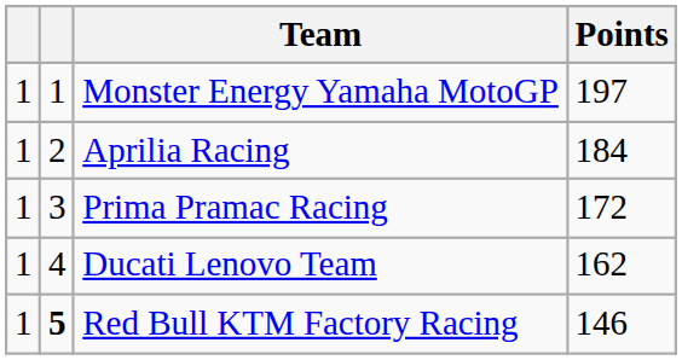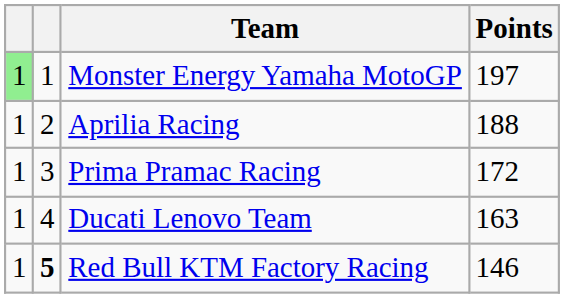Monster Energy Yamaha MotoGP | column 1: no background -> lightgreen background
Aprilia Racing | Points: 184 -> 188
Ducati Lenovo Team | Points: 162 -> 163
